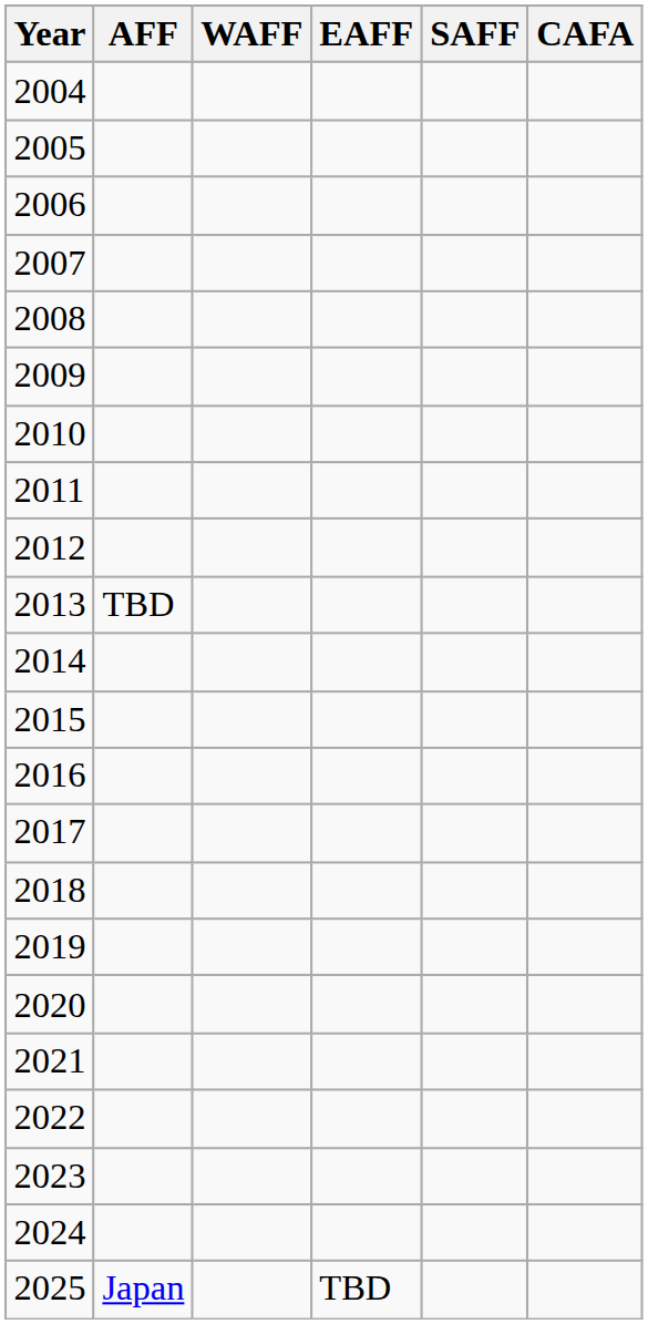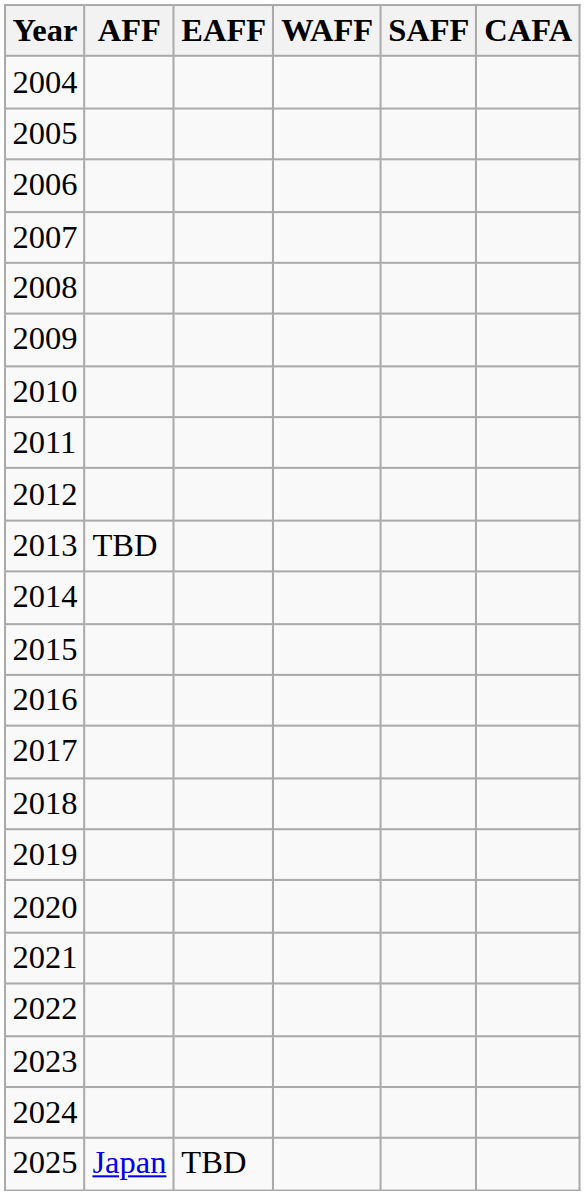columns swapped: EAFF <-> WAFF
